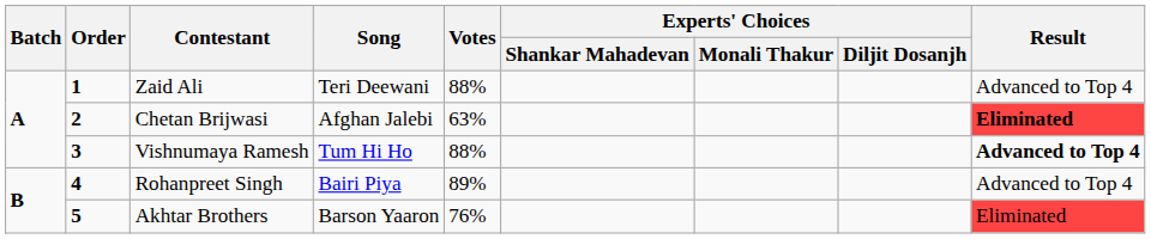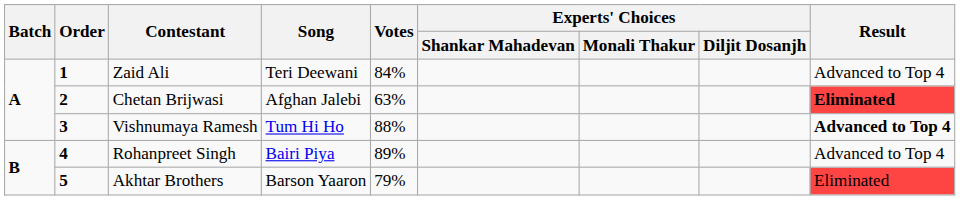Zaid Ali | Votes: 88% -> 84%
Akhtar Brothers | Votes: 76% -> 79%
